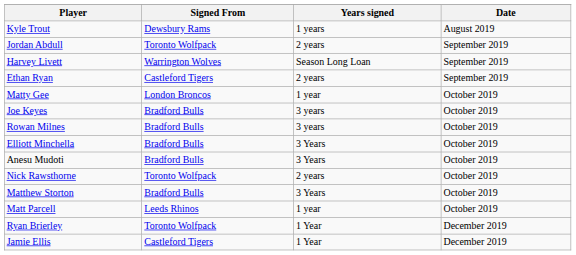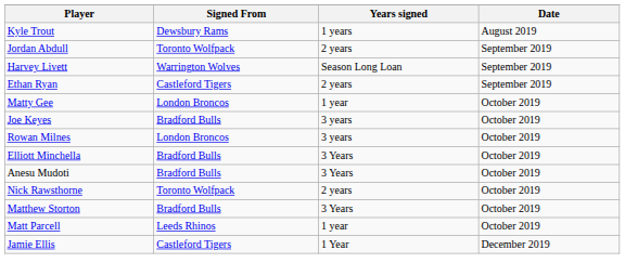Rowan Milnes | Signed From: Bradford Bulls -> London Broncos
- row: Ryan Brierley | Toronto Wolfpack | 1 Year | December 2019
